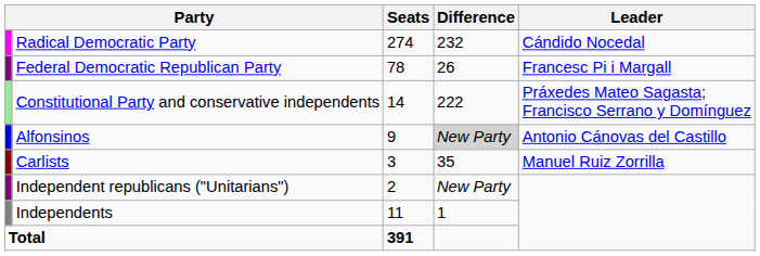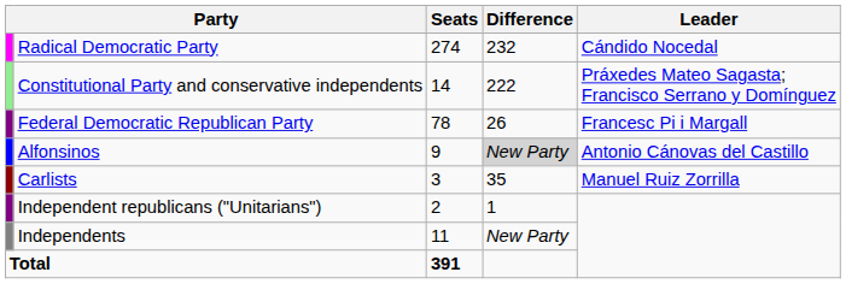rows swapped: Federal Democratic Republican Party <-> Constitutional Party and conservative independents
Independent republicans ("Unitarians") | Difference: New Party -> 1
Independents | Difference: 1 -> New Party
